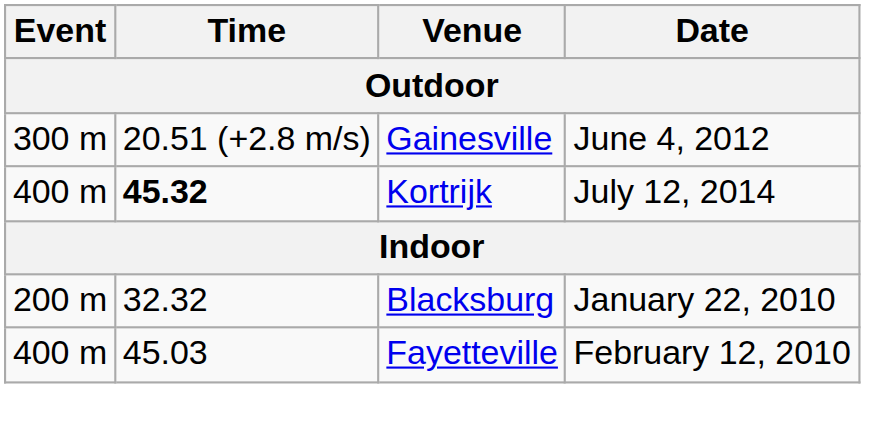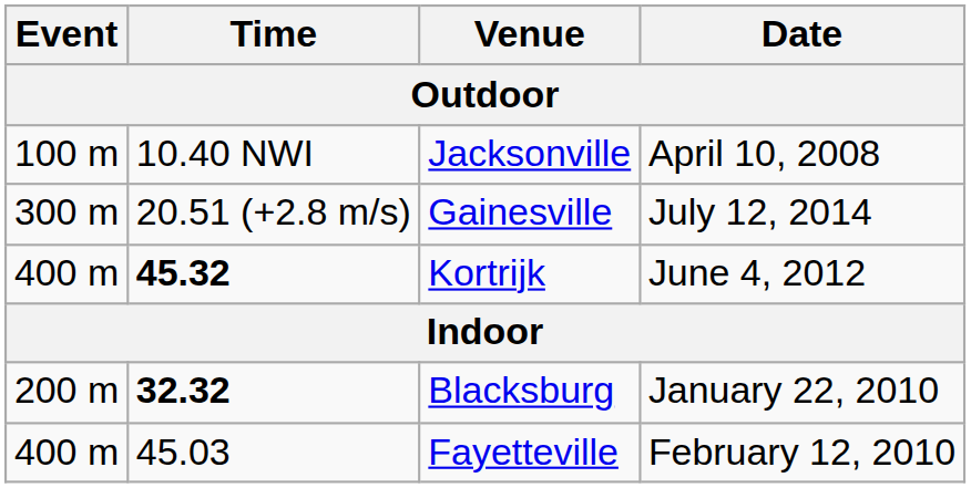+ row: 100 m | 10.40 NWI | Jacksonville | April 10, 2008
Gainesville | Date: June 4, 2012 -> July 12, 2014
Kortrijk | Date: July 12, 2014 -> June 4, 2012
Blacksburg | Time: normal -> bold
